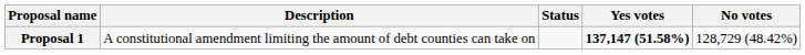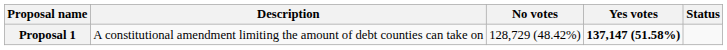columns swapped: Status <-> No votes
